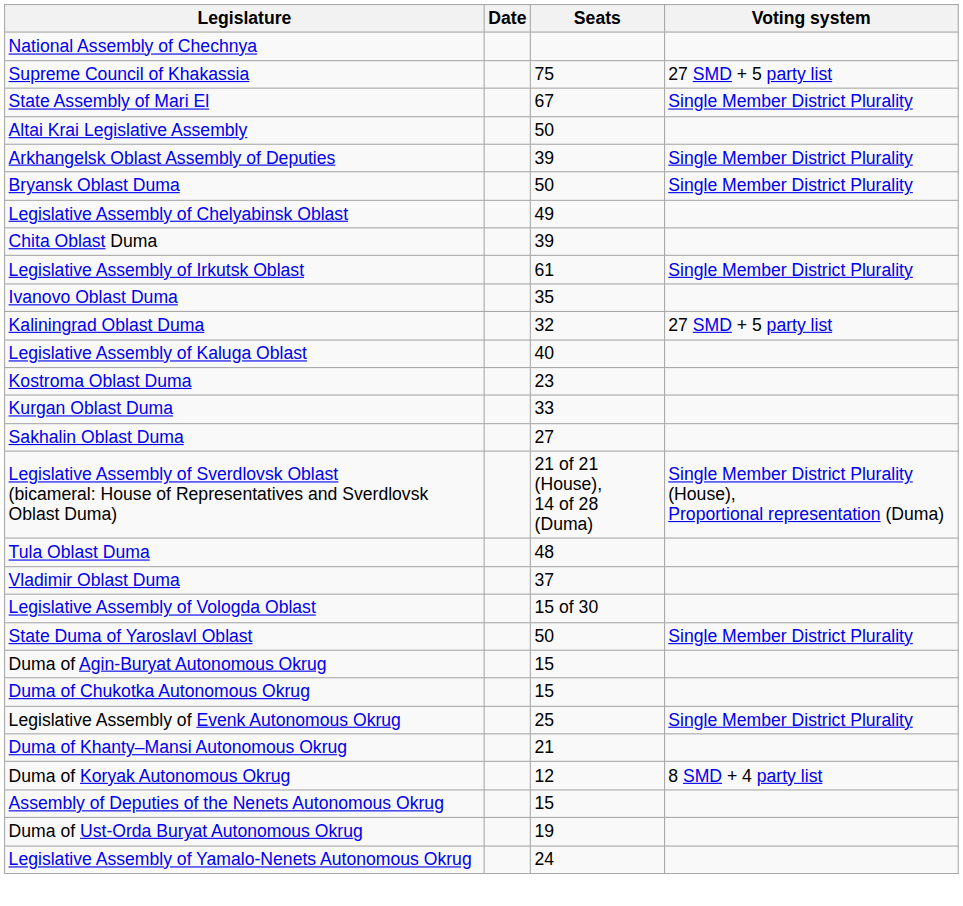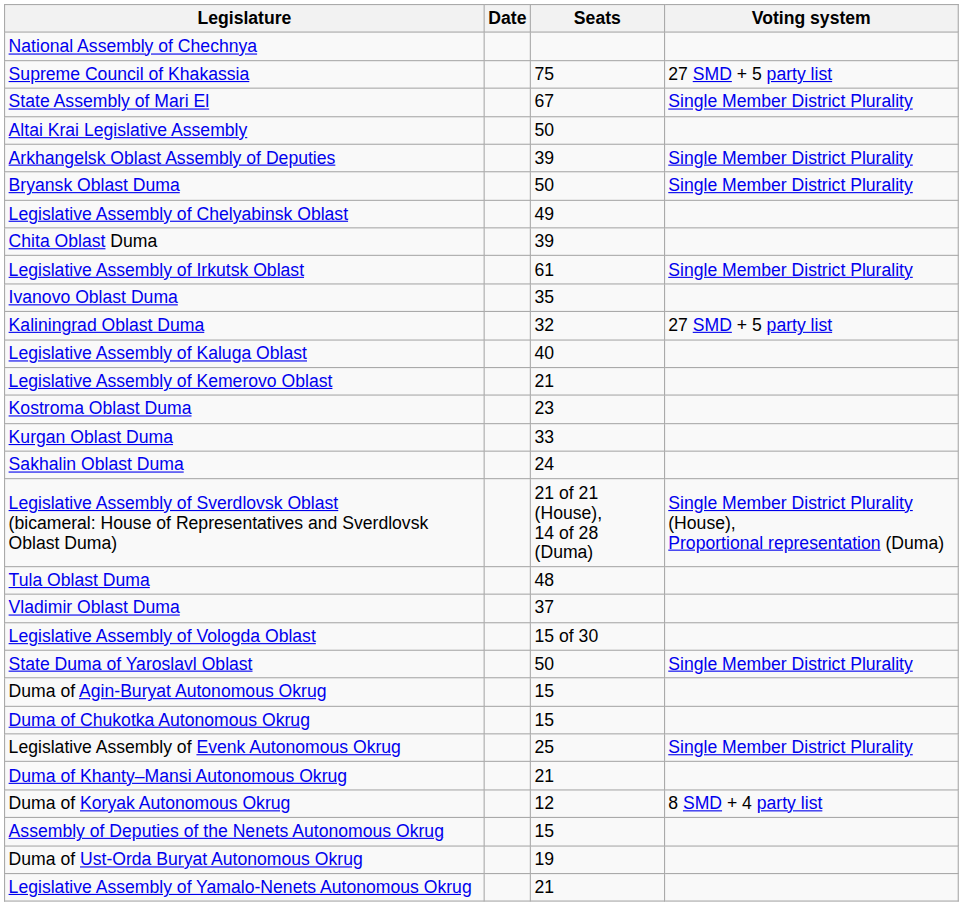+ row: Legislative Assembly of Kemerovo Oblast | 21
Sakhalin Oblast Duma | Seats: 27 -> 24
Legislative Assembly of Yamalo-Nenets Autonomous Okrug | Seats: 24 -> 21
